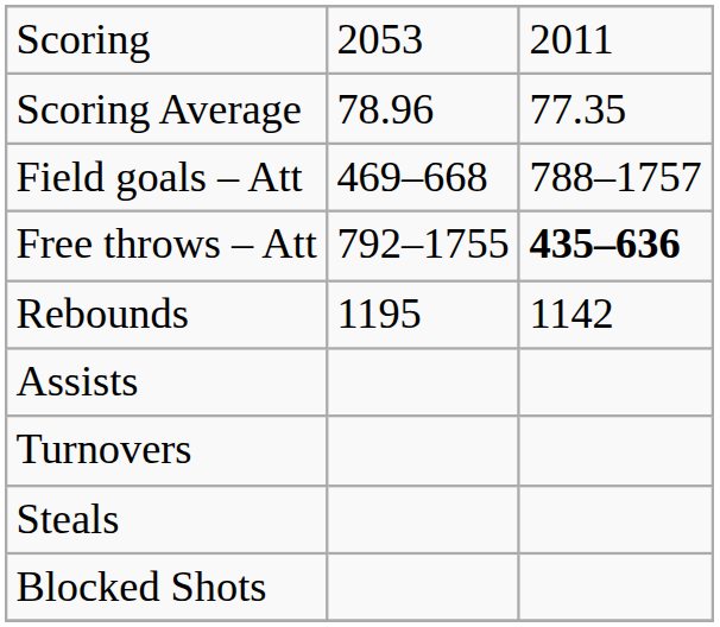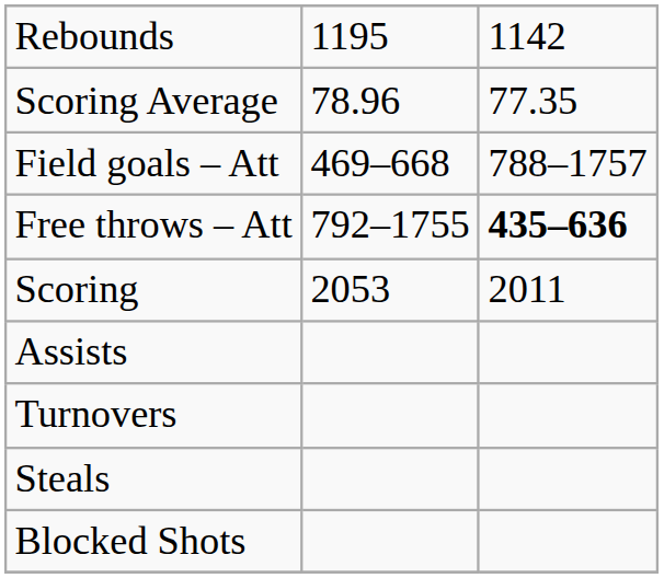rows swapped: Scoring <-> Rebounds
